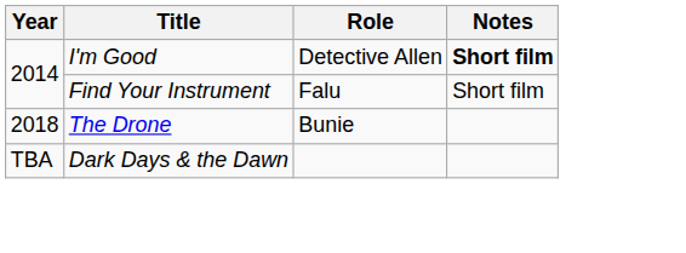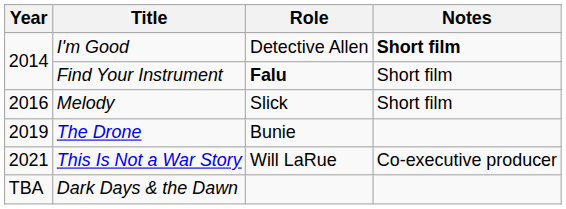Find Your Instrument | Role: normal -> bold
+ row: 2016 | Melody | Slick | Short film
The Drone | Year: 2018 -> 2019
+ row: 2021 | This Is Not a War Story | Will LaRue | Co-executive producer
